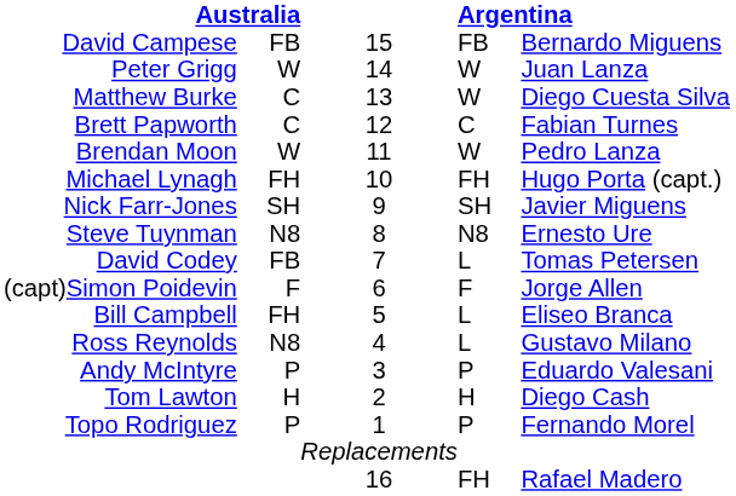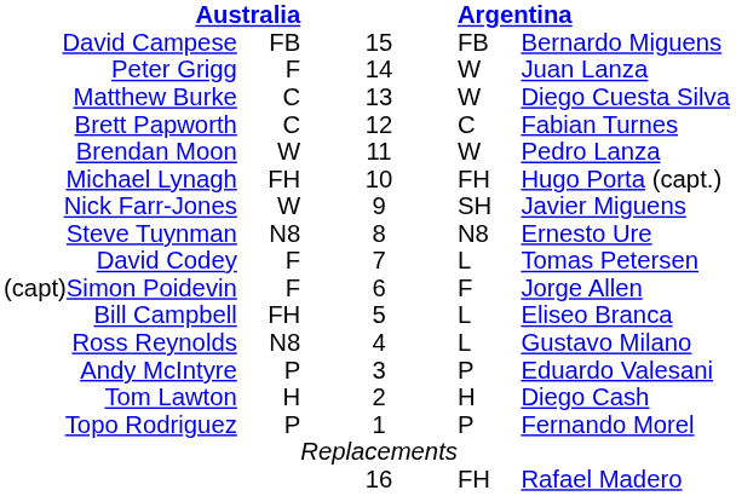Peter Grigg | column 2: W -> F
Nick Farr-Jones | column 2: SH -> W
David Codey | column 2: FB -> F
